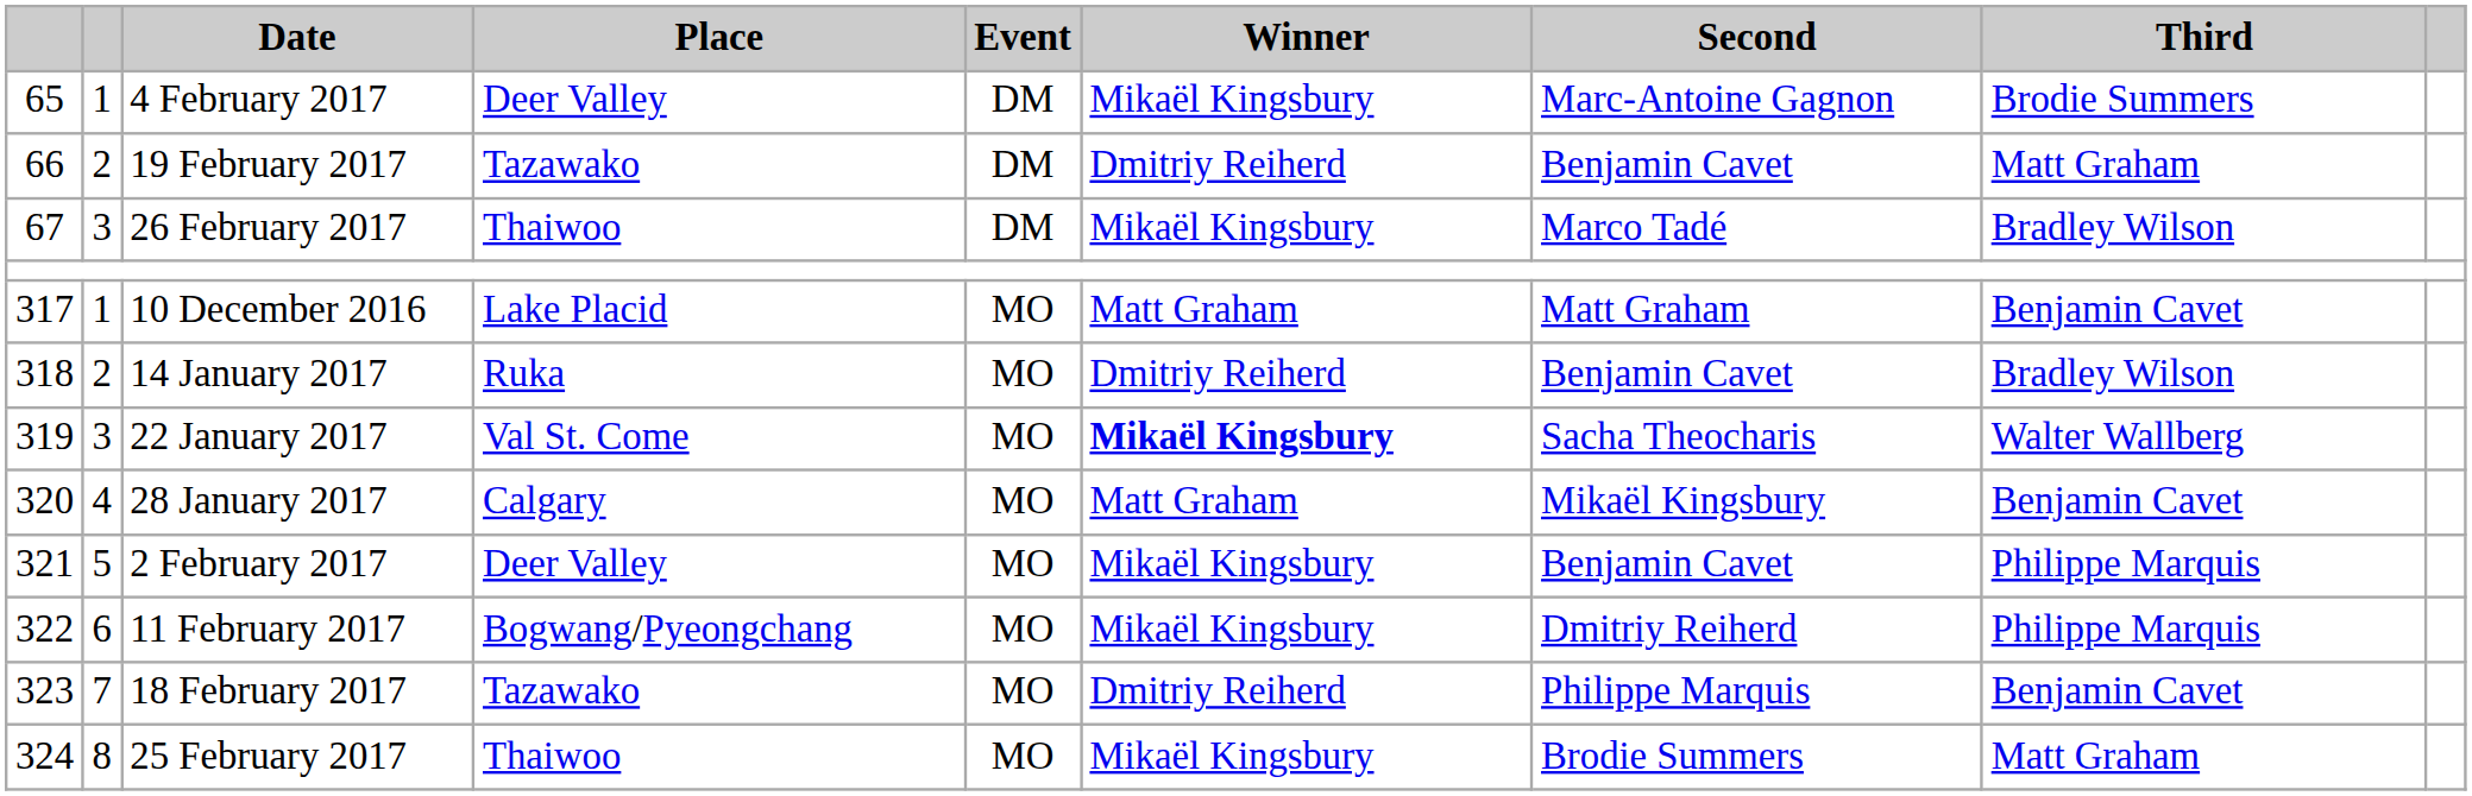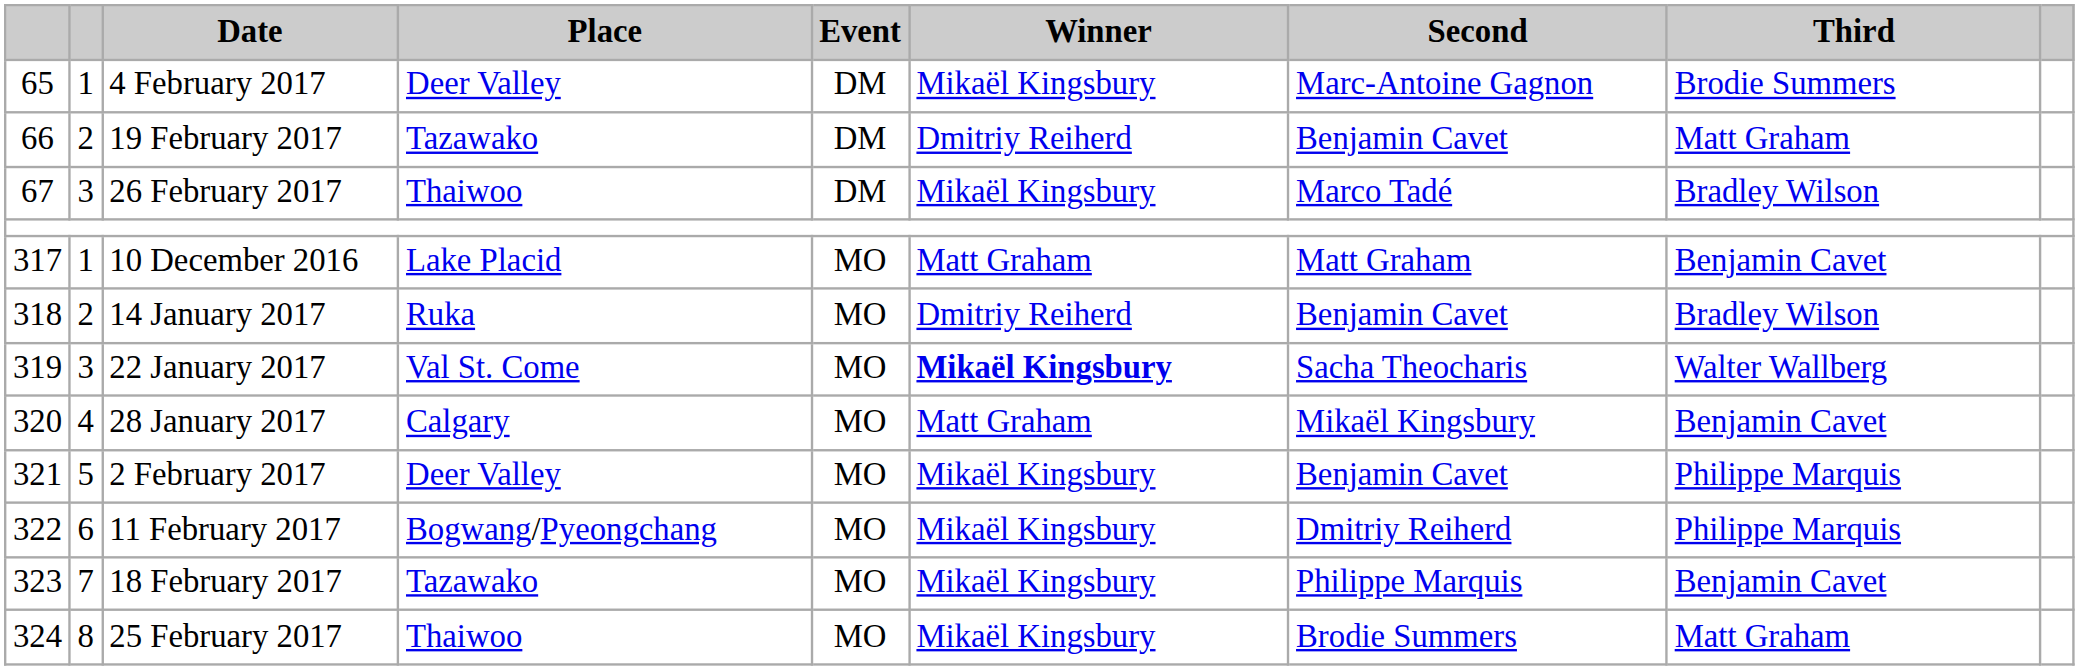18 February 2017 | Winner: Dmitriy Reiherd -> Mikaël Kingsbury
